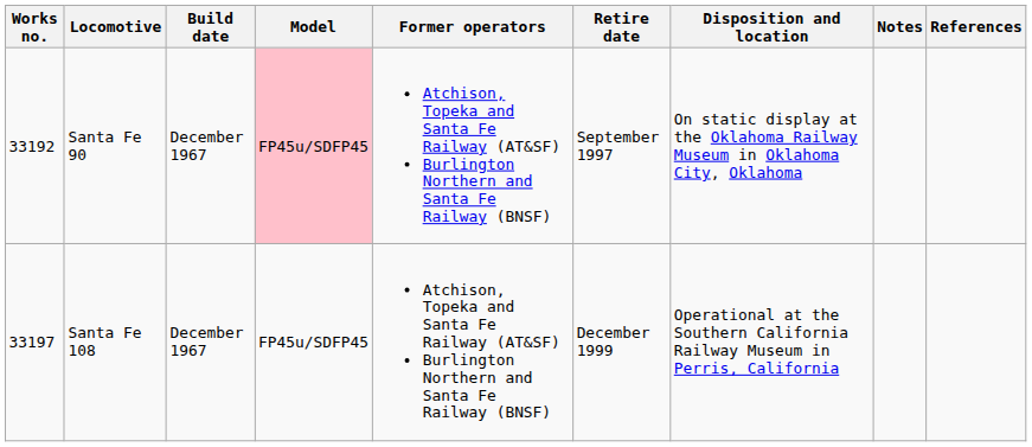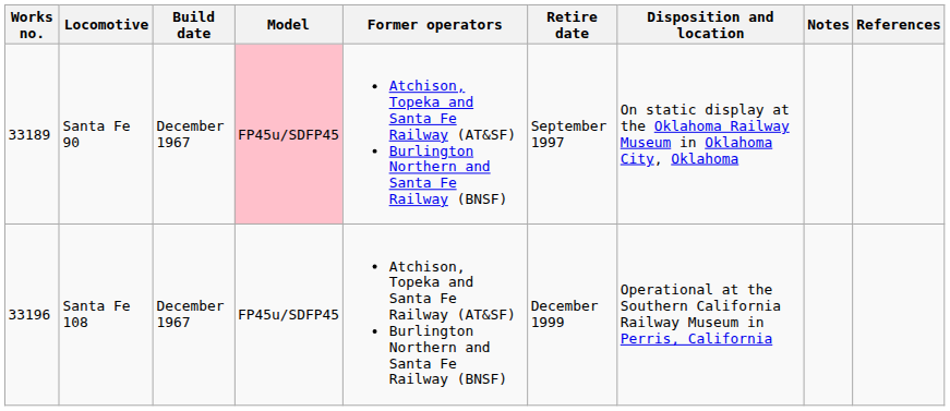Santa Fe 90 | Works no.: 33192 -> 33189
Santa Fe 108 | Works no.: 33197 -> 33196
